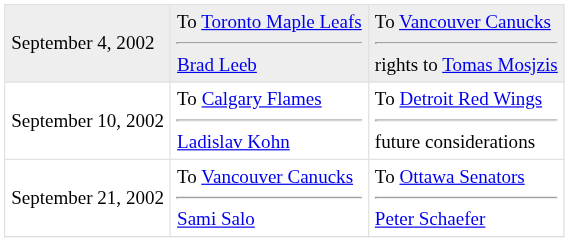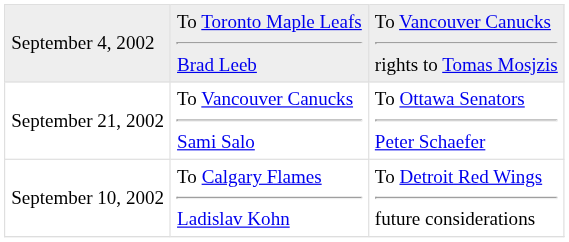rows swapped: September 10, 2002 <-> September 21, 2002
